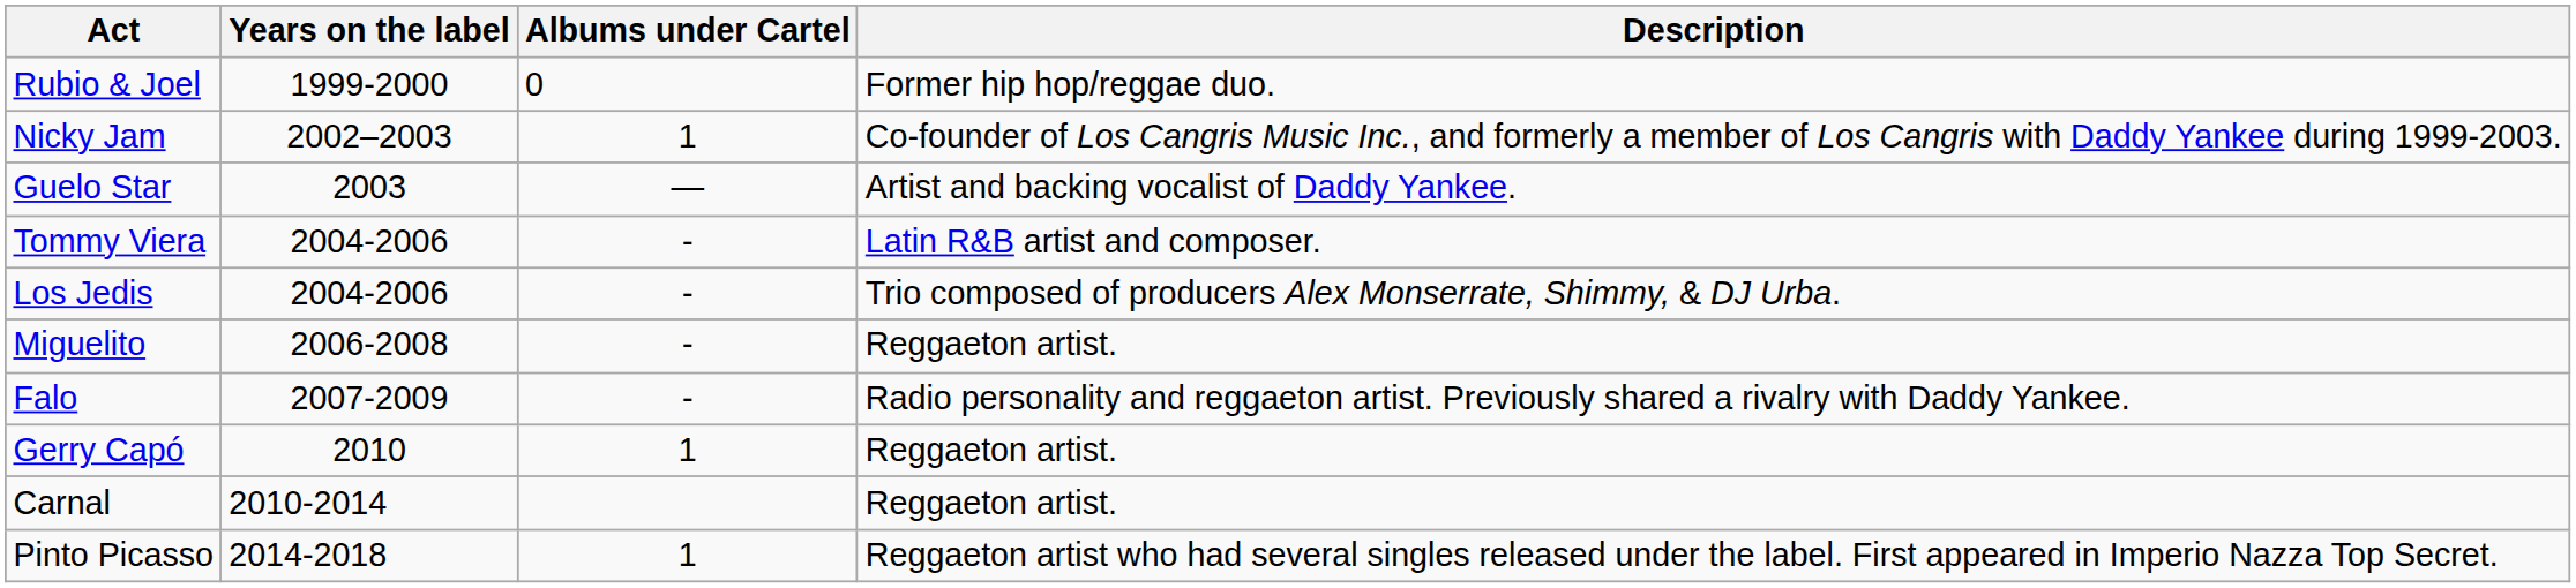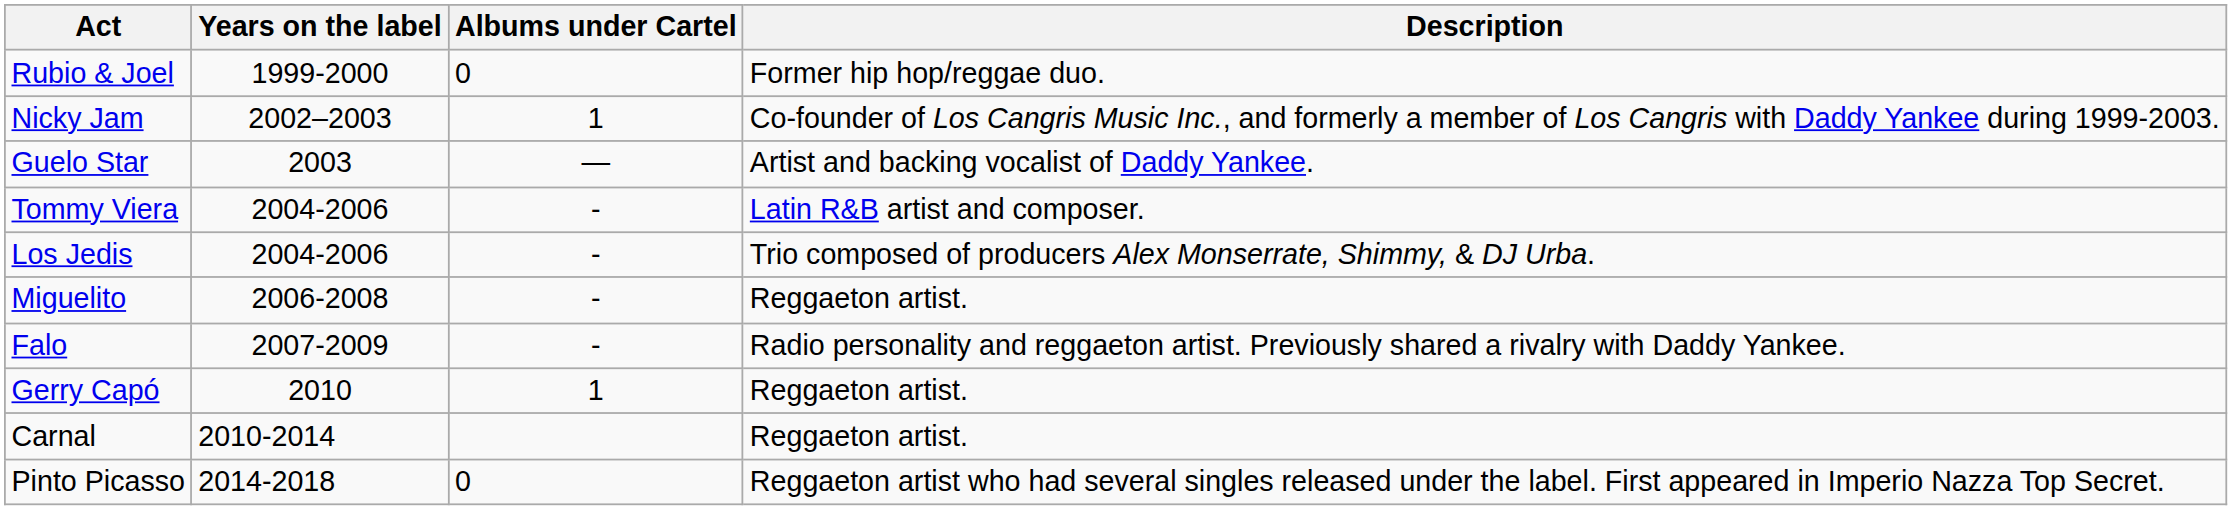Pinto Picasso | Albums under Cartel: 1 -> 0
